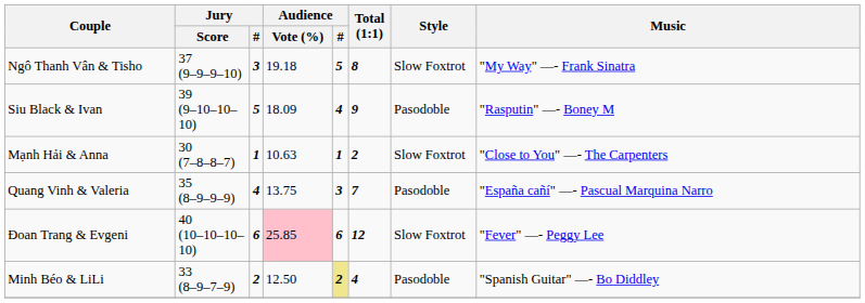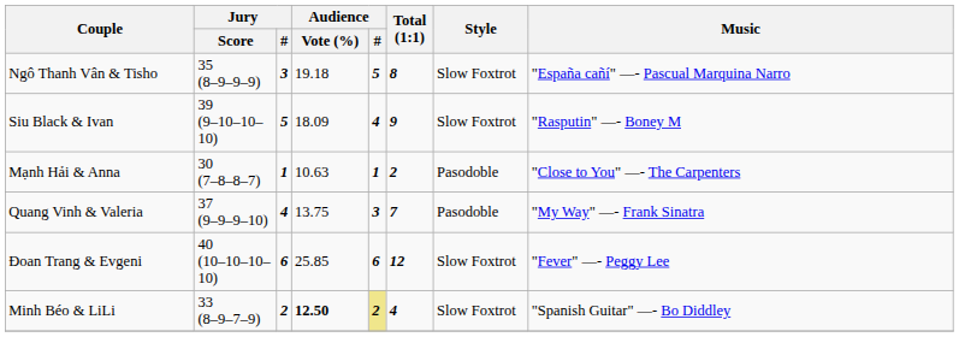Ngô Thanh Vân & Tisho | Jury / Score: 37 (9–9–9–10) -> 35 (8–9–9–9)
Ngô Thanh Vân & Tisho | Music: "My Way" —- Frank Sinatra -> "España cañí" —- Pascual Marquina Narro
Siu Black & Ivan | Style: Pasodoble -> Slow Foxtrot
Mạnh Hải & Anna | Style: Slow Foxtrot -> Pasodoble
Quang Vinh & Valeria | Jury / Score: 35 (8–9–9–9) -> 37 (9–9–9–10)
Quang Vinh & Valeria | Music: "España cañí" —- Pascual Marquina Narro -> "My Way" —- Frank Sinatra
Đoan Trang & Evgeni | Audience / Vote (%): pink background -> no background
Minh Béo & LiLi | Audience / Vote (%): normal -> bold
Minh Béo & LiLi | Style: Pasodoble -> Slow Foxtrot
